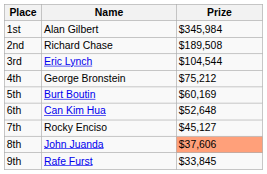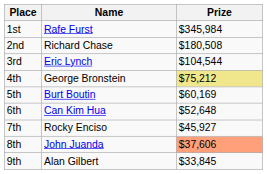1st | Name: Alan Gilbert -> Rafe Furst
2nd | Prize: $189,508 -> $180,508
4th | Prize: no background -> khaki background
7th | Prize: $45,127 -> $45,927
9th | Name: Rafe Furst -> Alan Gilbert
